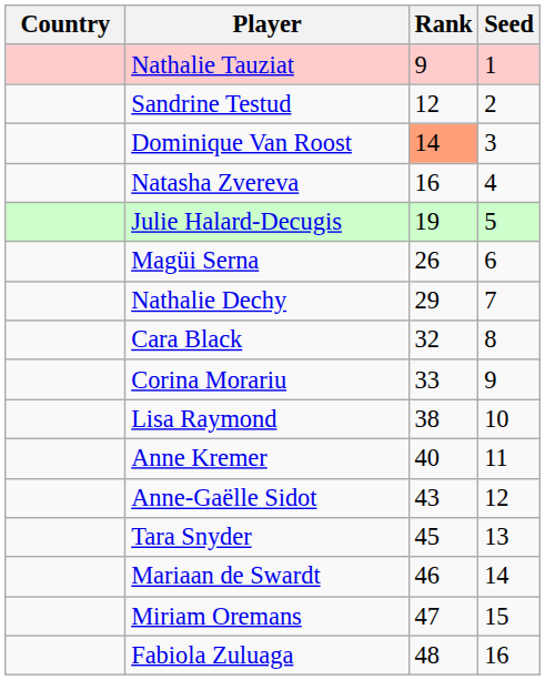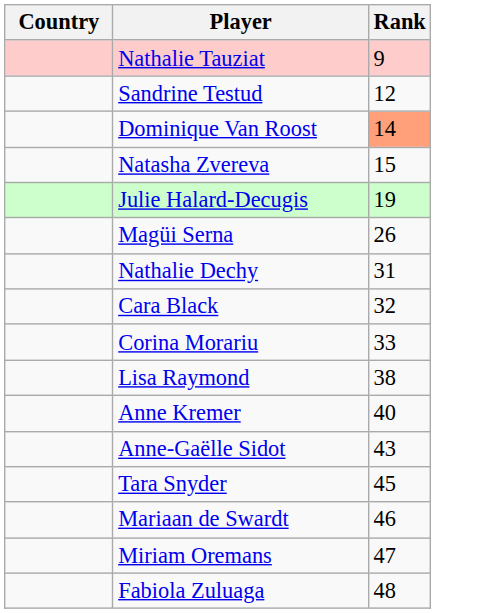- column: Seed | 1 | 2 | 3 | 4 | 5 | 6 | 7 | 8 | 9 | 10 | 11 | 12 | 13 | 14 | 15 | 16
Natasha Zvereva | Rank: 16 -> 15
Nathalie Dechy | Rank: 29 -> 31
